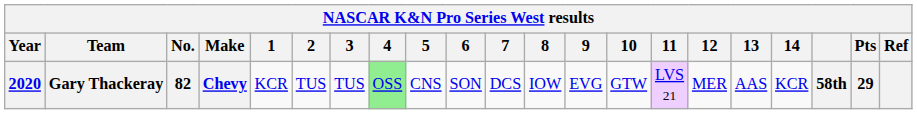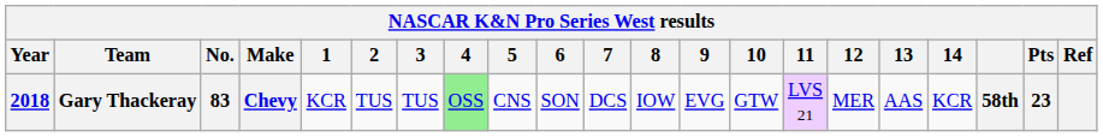Gary Thackeray | Year: 2020 -> 2018
Gary Thackeray | No.: 82 -> 83
Gary Thackeray | Pts: 29 -> 23
